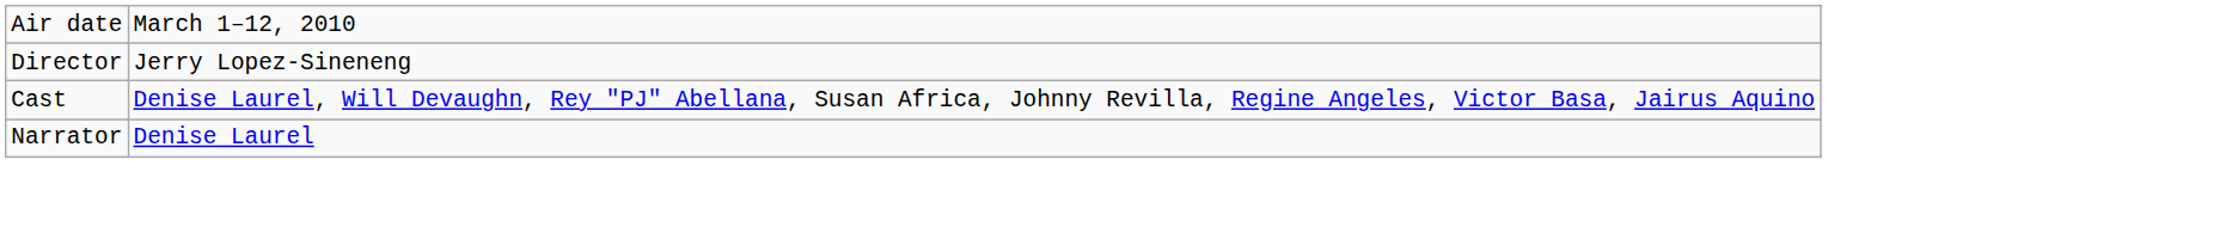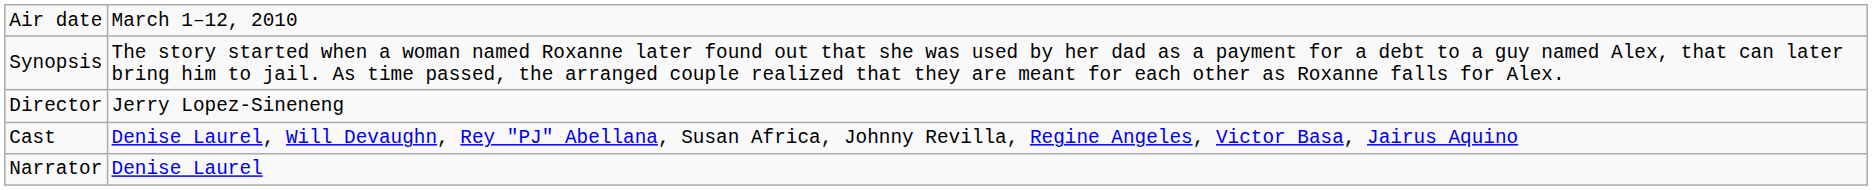+ row: Synopsis | The story started when a woman named Roxanne later found out that she was used by her dad as a payment for a debt to a guy named Alex, that can later bring him to jail. As time passed, the arranged couple realized that they are meant for each other as Roxanne falls for Alex.
